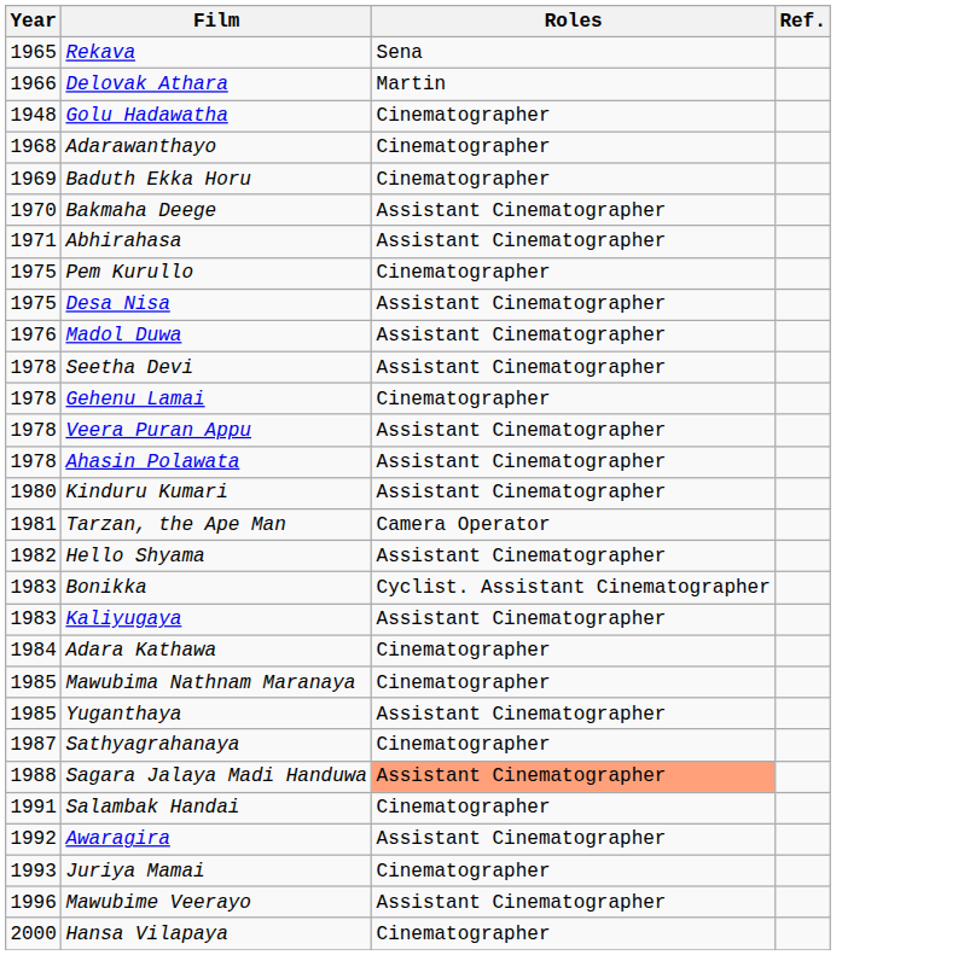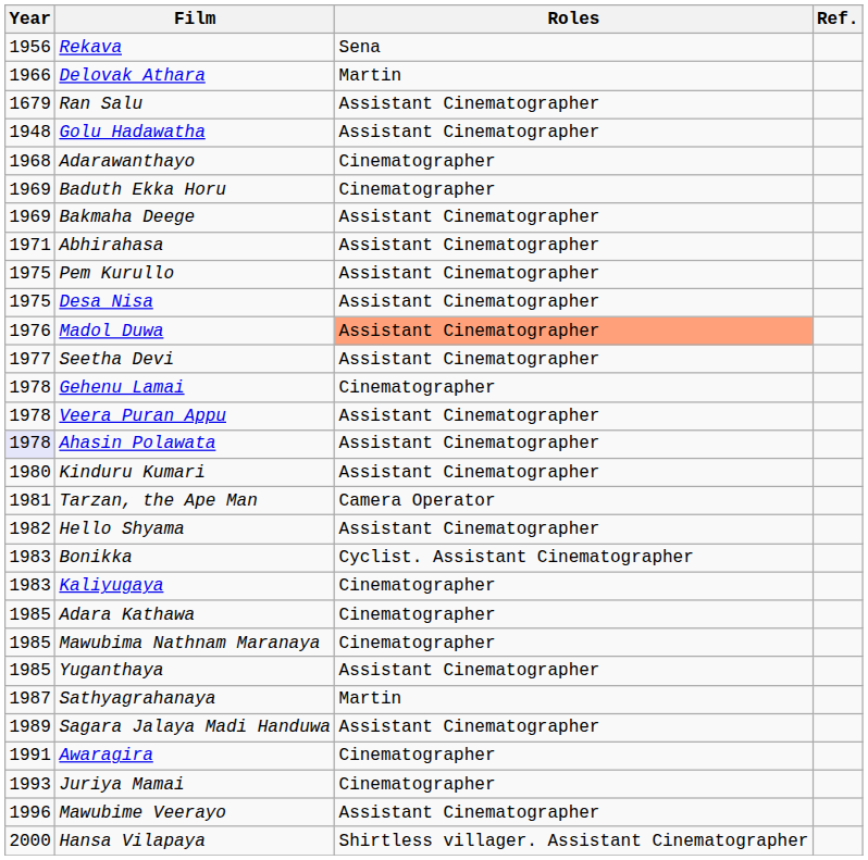Rekava | Year: 1965 -> 1956
+ row: 1679 | Ran Salu | Assistant Cinematographer
Golu Hadawatha | Roles: Cinematographer -> Assistant Cinematographer
Bakmaha Deege | Year: 1970 -> 1969
Pem Kurullo | Roles: Cinematographer -> Assistant Cinematographer
Madol Duwa | Roles: no background -> lightsalmon background
Seetha Devi | Year: 1978 -> 1977
Ahasin Polawata | Year: no background -> lavender background
Kaliyugaya | Roles: Assistant Cinematographer -> Cinematographer
Adara Kathawa | Year: 1984 -> 1985
Sathyagrahanaya | Roles: Cinematographer -> Martin
Sagara Jalaya Madi Handuwa | Year: 1988 -> 1989
Sagara Jalaya Madi Handuwa | Roles: lightsalmon background -> no background
- row: 1991 | Salambak Handai | Cinematographer
Awaragira | Year: 1992 -> 1991
Awaragira | Roles: Assistant Cinematographer -> Cinematographer
Hansa Vilapaya | Roles: Cinematographer -> Shirtless villager. Assistant Cinematographer
